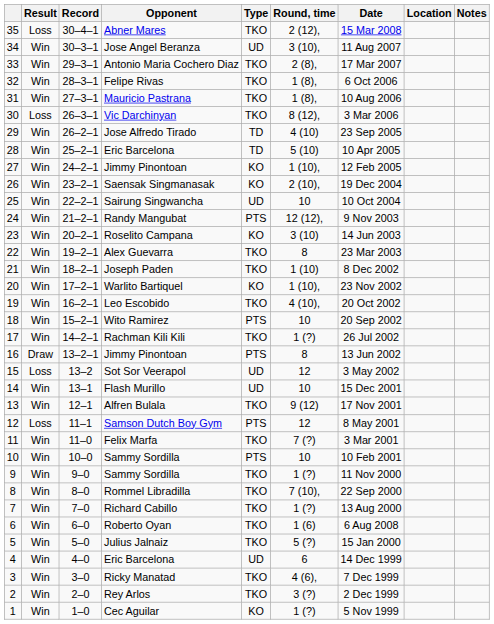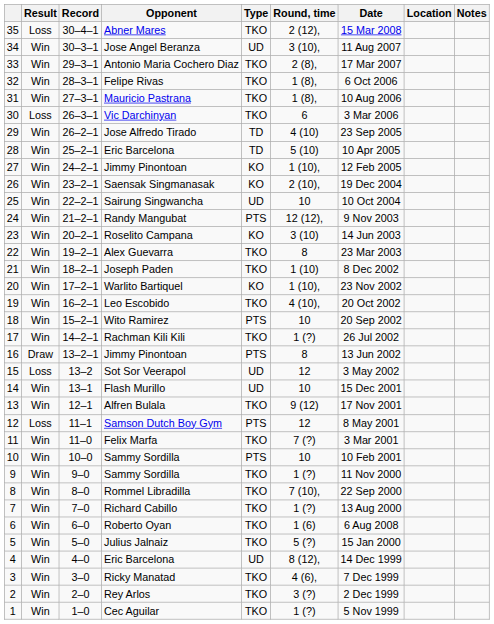Vic Darchinyan | Round, time: 8 (12), -> 6
4 / Eric Barcelona | Round, time: 6 -> 8 (12),
Cec Aguilar | Type: KO -> TKO
